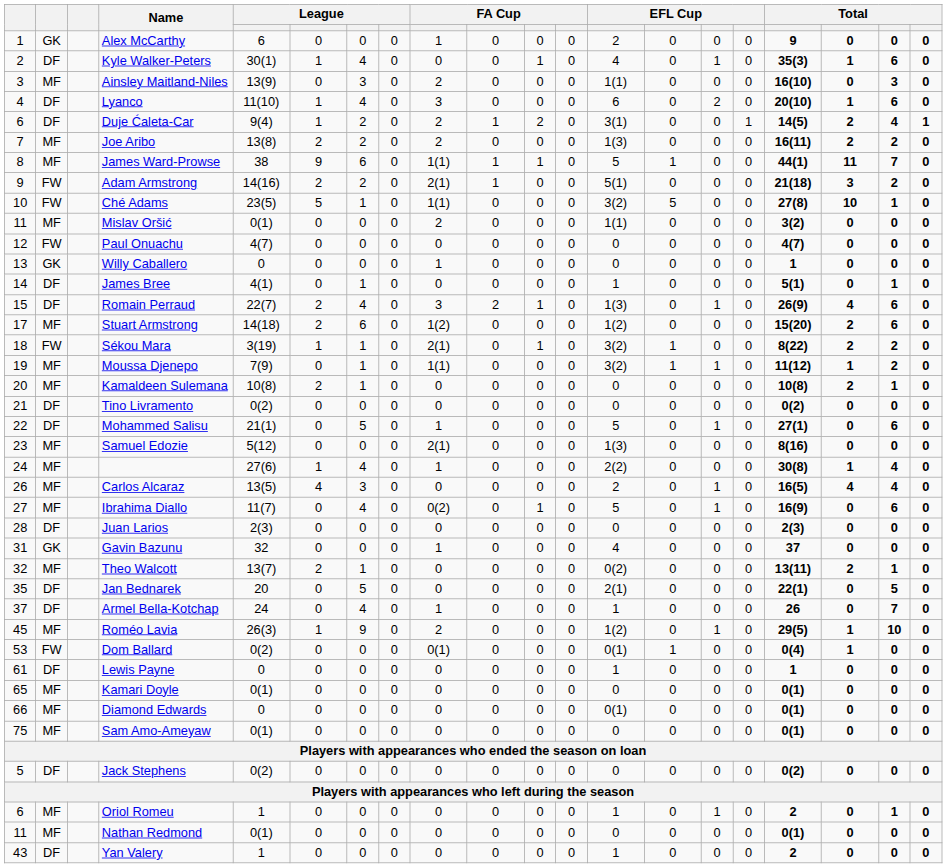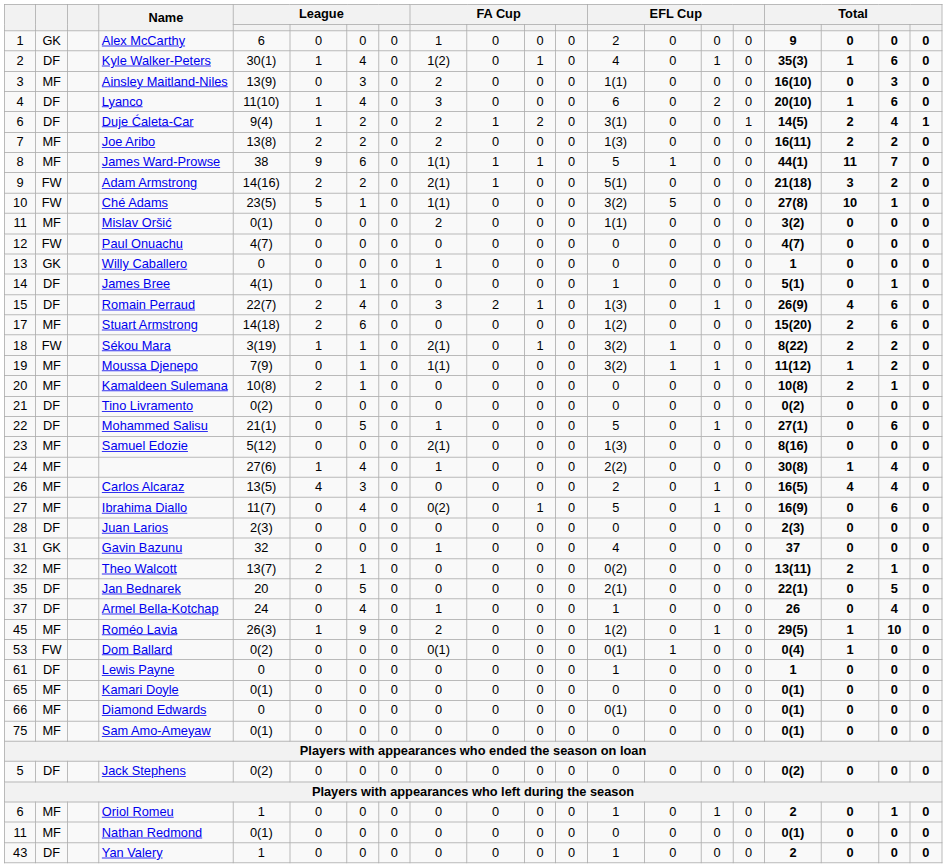Kyle Walker-Peters | column 9: 0 -> 1(2)
Stuart Armstrong | column 9: 1(2) -> 0
Armel Bella-Kotchap | column 19: 7 -> 4
